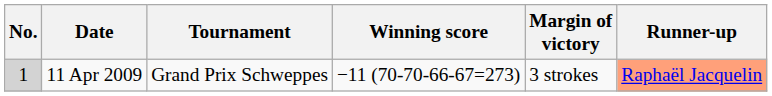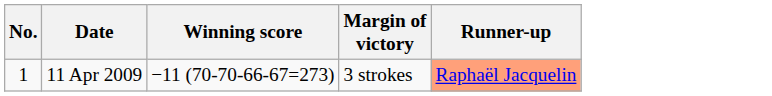- column: Tournament | Grand Prix Schweppes
11 Apr 2009 | No.: lightgrey background -> no background
